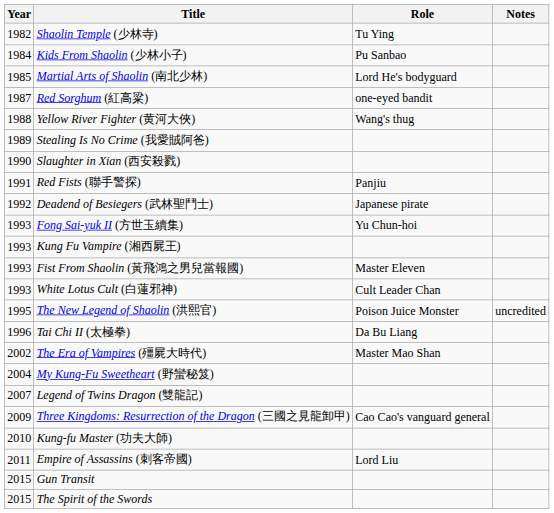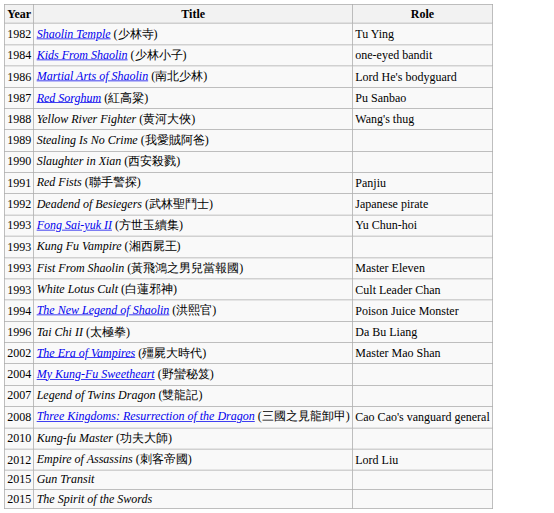- column: Notes | uncredited
Kids From Shaolin (少林小子) | Role: Pu Sanbao -> one-eyed bandit
Martial Arts of Shaolin (南北少林) | Year: 1985 -> 1986
Red Sorghum (紅高粱) | Role: one-eyed bandit -> Pu Sanbao
The New Legend of Shaolin (洪熙官) | Year: 1995 -> 1994
Three Kingdoms: Resurrection of the Dragon (三國之見龍卸甲) | Year: 2009 -> 2008
Empire of Assassins (刺客帝國) | Year: 2011 -> 2012
